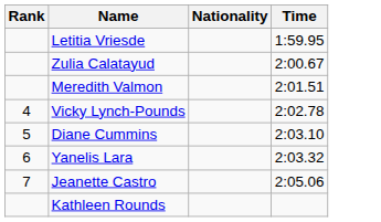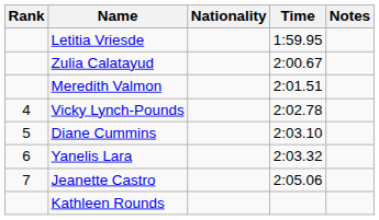+ column: Notes
